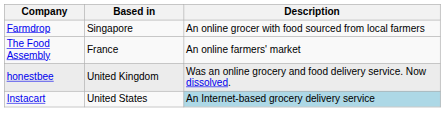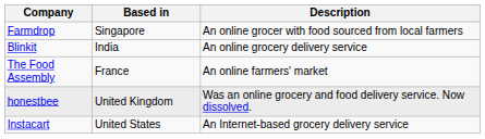+ row: Blinkit | India | An online grocery delivery service
Instacart | Description: lightblue background -> no background
